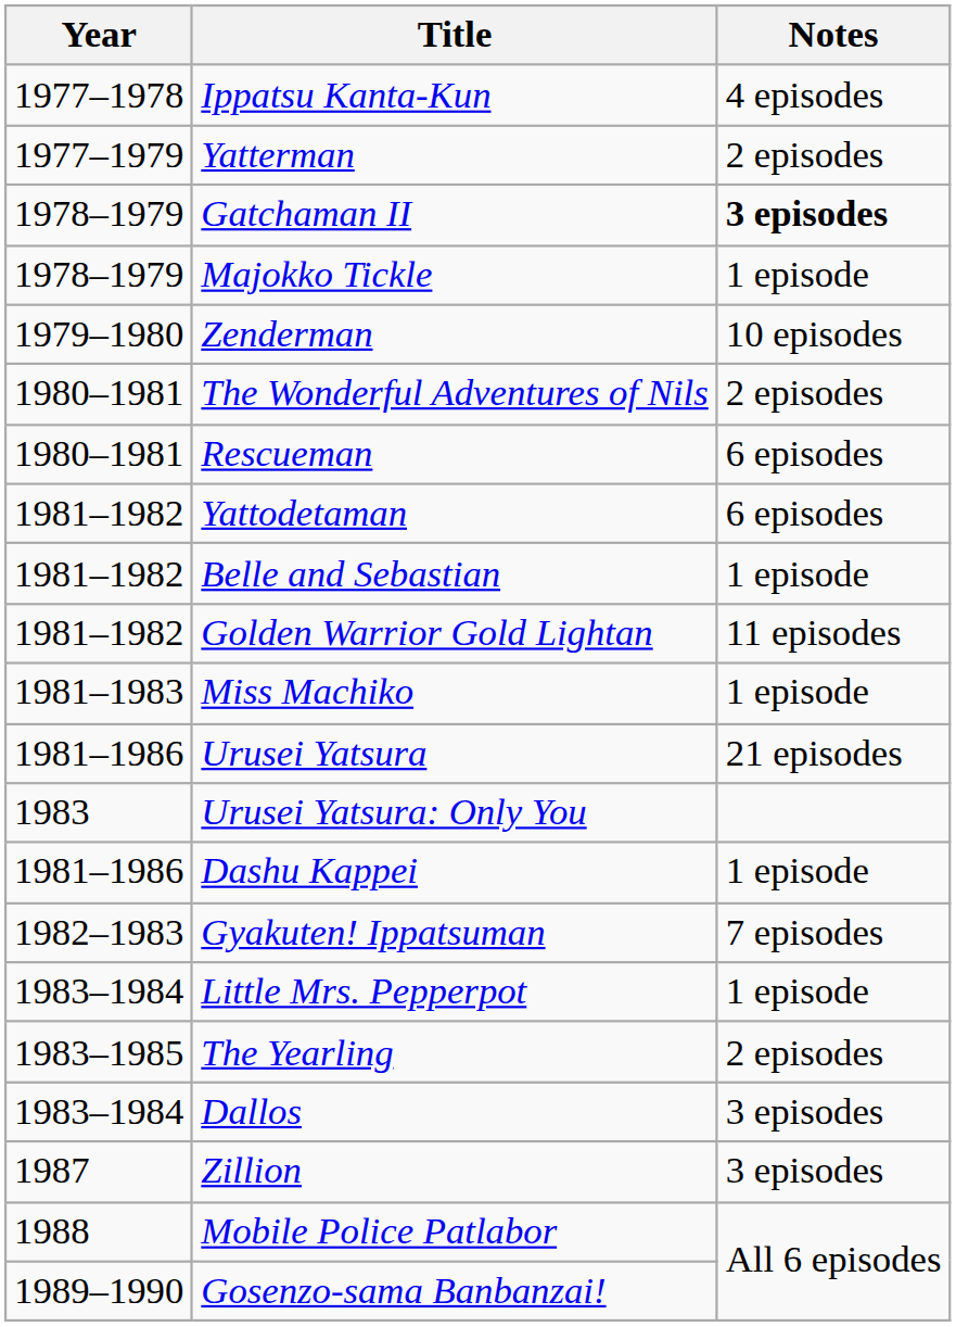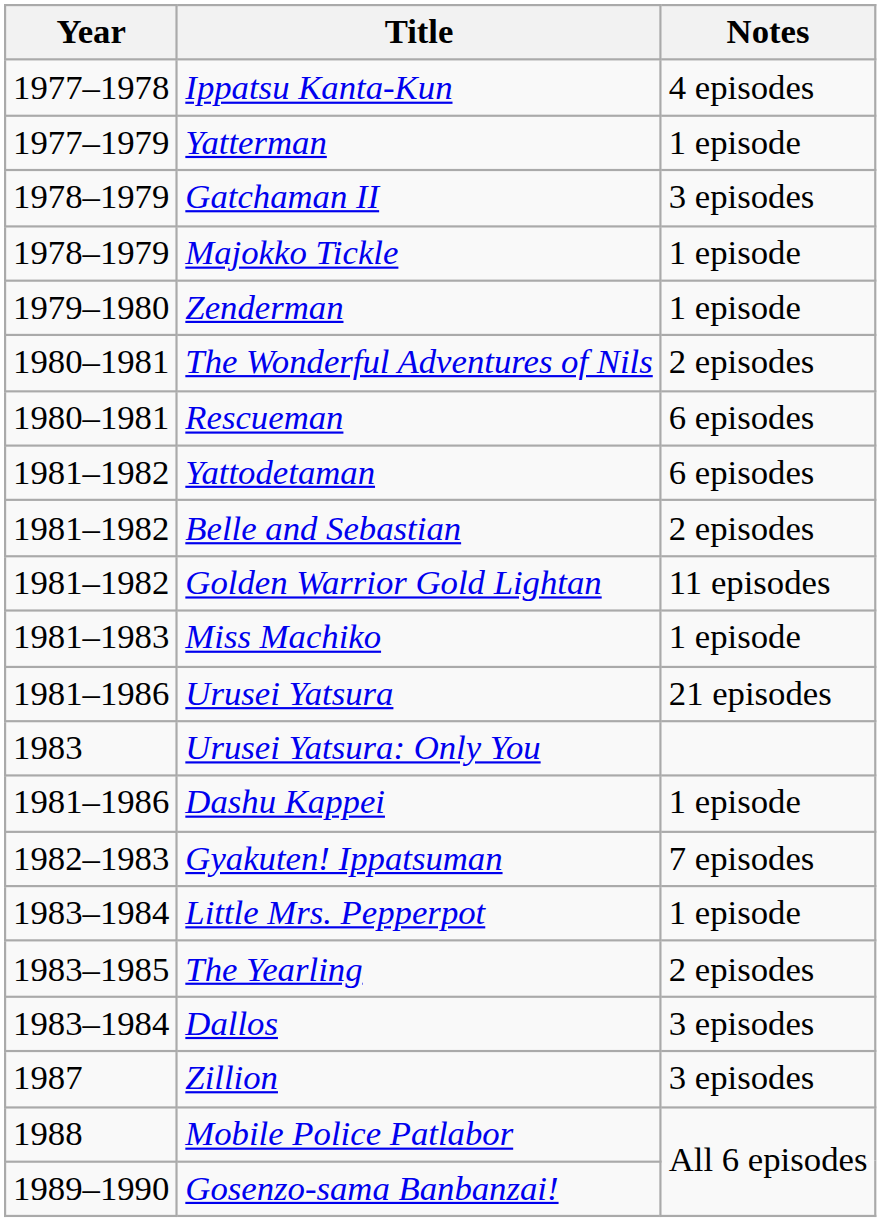Yatterman | Notes: 2 episodes -> 1 episode
Gatchaman II | Notes: bold -> normal
Zenderman | Notes: 10 episodes -> 1 episode
Belle and Sebastian | Notes: 1 episode -> 2 episodes
